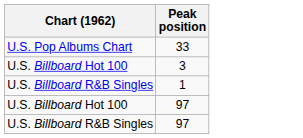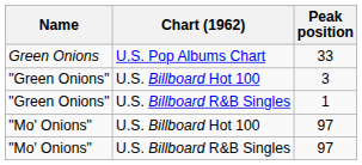+ column: Name | Green Onions | "Green Onions" | "Green Onions" | "Mo' Onions" | "Mo' Onions"
